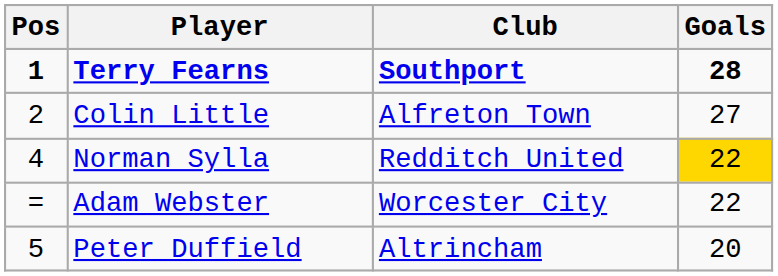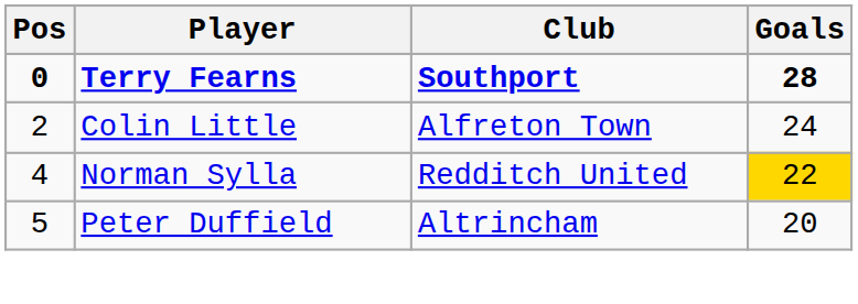Terry Fearns | Pos: 1 -> 0
Colin Little | Goals: 27 -> 24
- row: = | Adam Webster | Worcester City | 22
